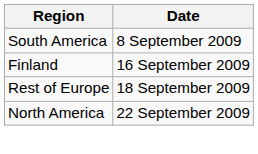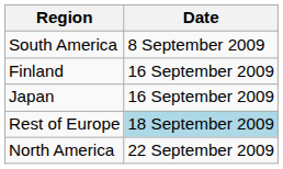+ row: Japan | 16 September 2009
Rest of Europe | Date: no background -> lightblue background
